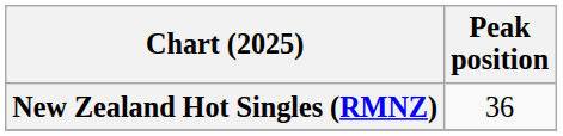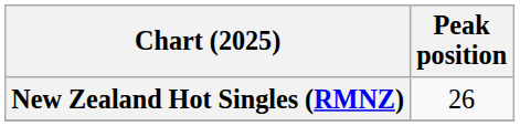New Zealand Hot Singles (RMNZ) | Peak position: 36 -> 26
